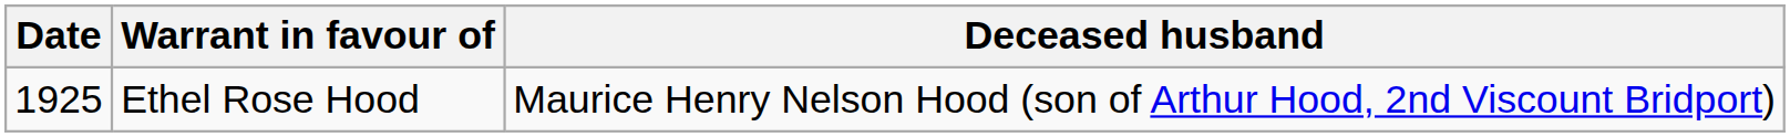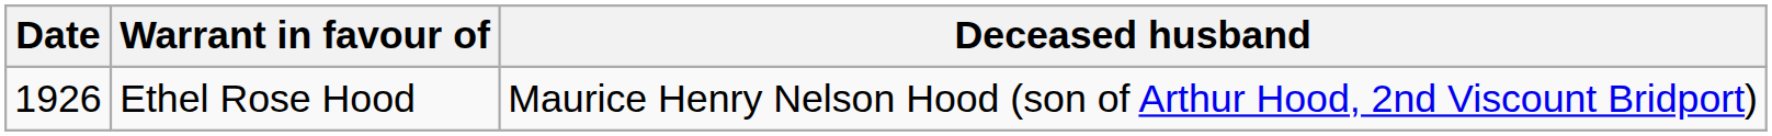Ethel Rose Hood | Date: 1925 -> 1926
